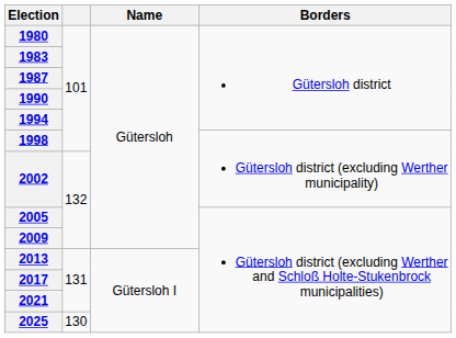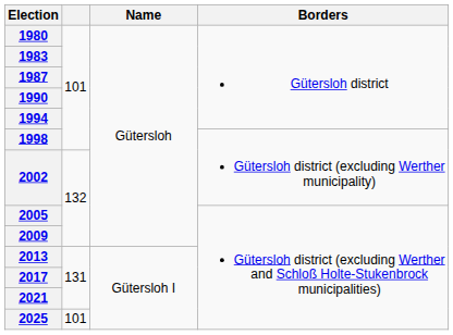2025 | column 2: 130 -> 101
